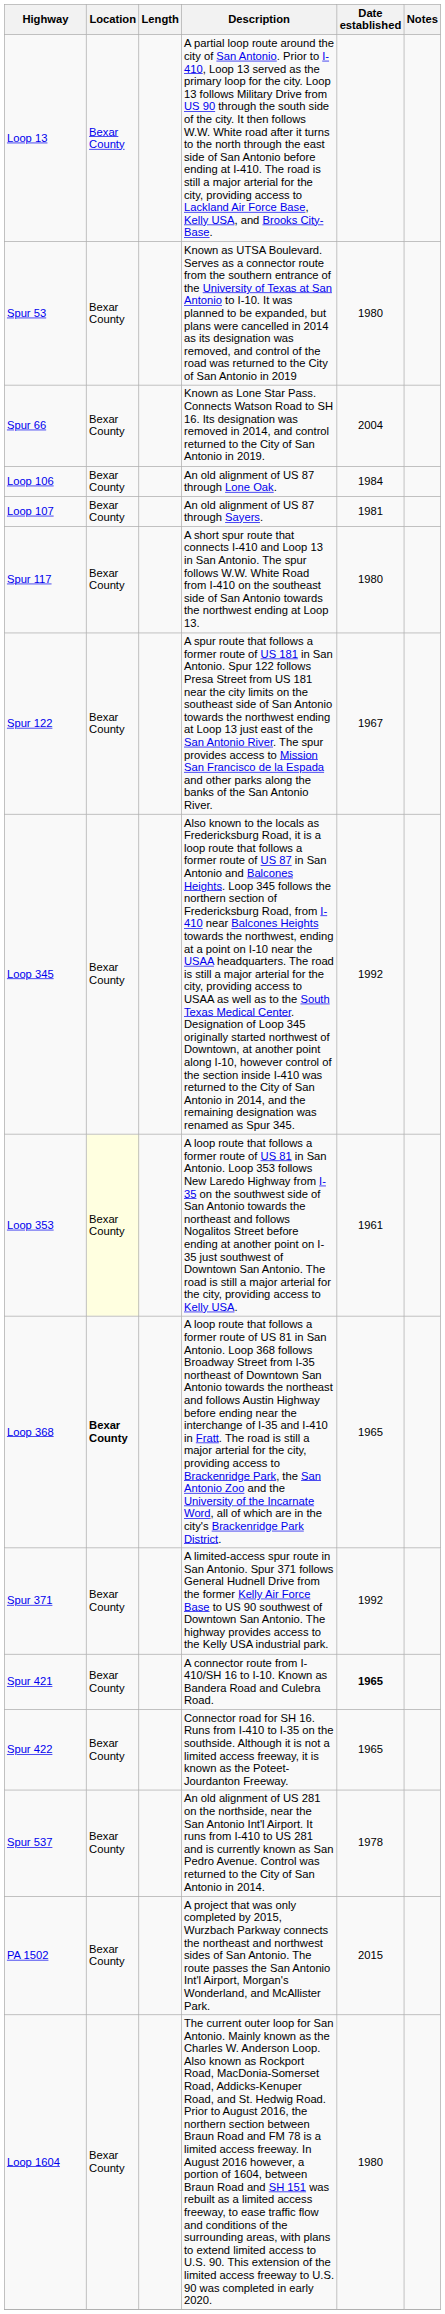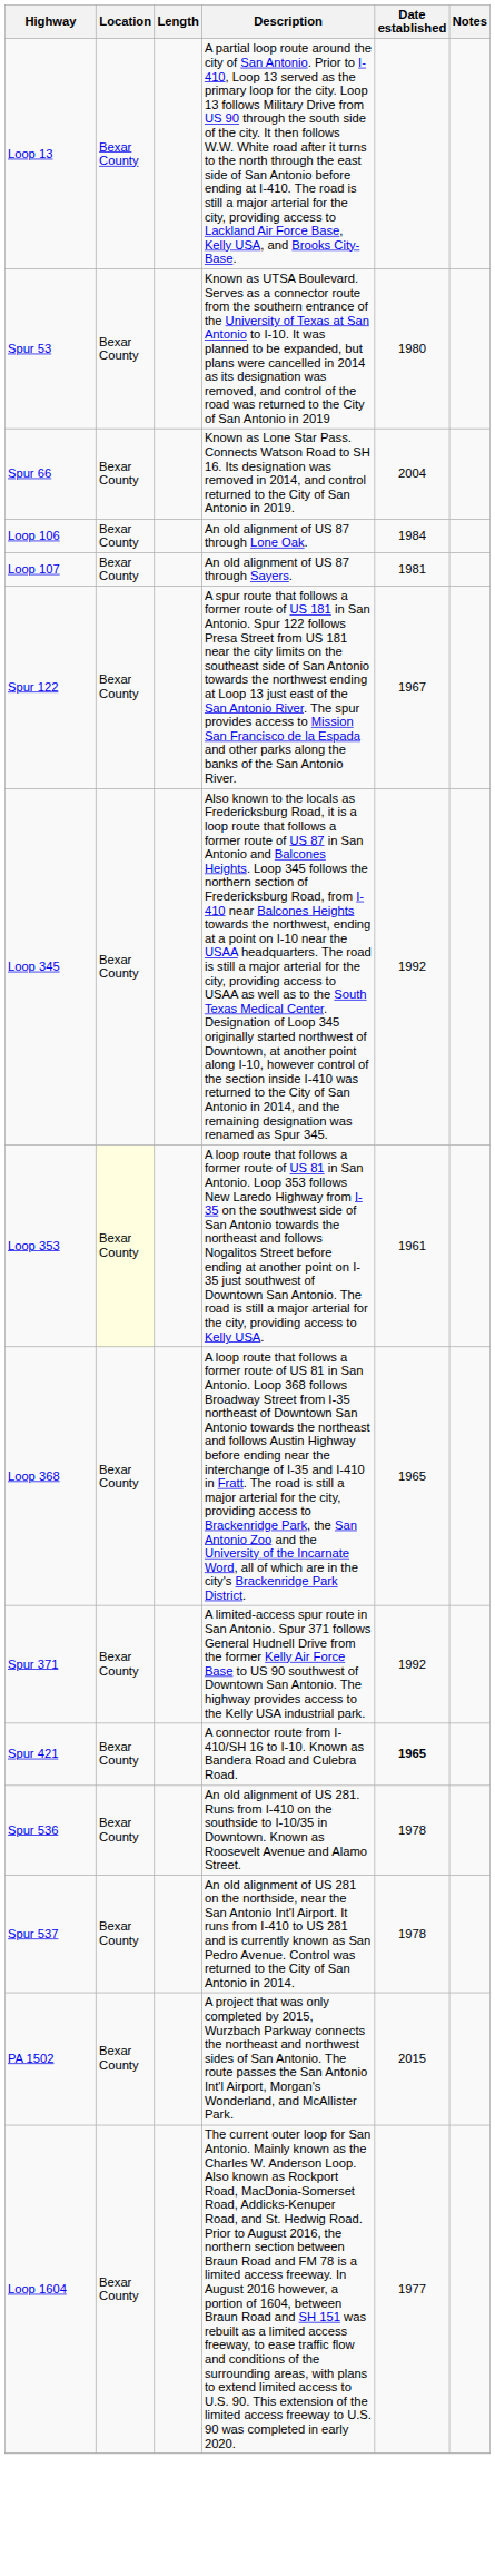- row: Spur 117 | Bexar County | A short spur route that connects I-410 and Loop 13 in San Antonio. The spur follows W.W. White Road from I-410 on the southeast side of San Antonio towards the northwest ending at Loop 13. | 1980
Loop 368 | Location: bold -> normal
- row: Spur 422 | Bexar County | Connector road for SH 16. Runs from I-410 to I-35 on the southside. Although it is not a limited access freeway, it is known as the Poteet-Jourdanton Freeway. | 1965
+ row: Spur 536 | Bexar County | An old alignment of US 281. Runs from I-410 on the southside to I-10/35 in Downtown. Known as Roosevelt Avenue and Alamo Street. | 1978
Loop 1604 | Date established: 1980 -> 1977
